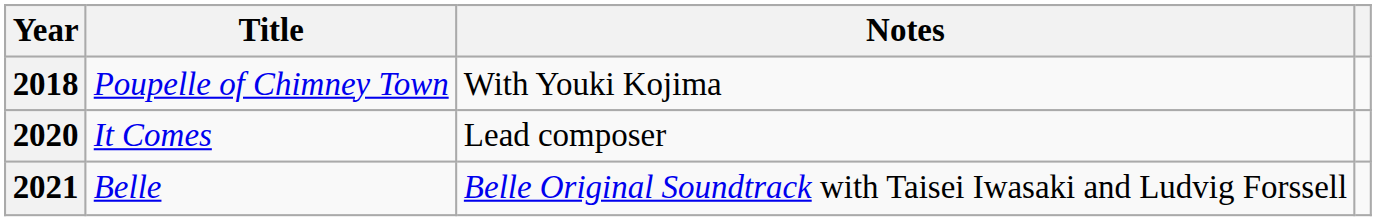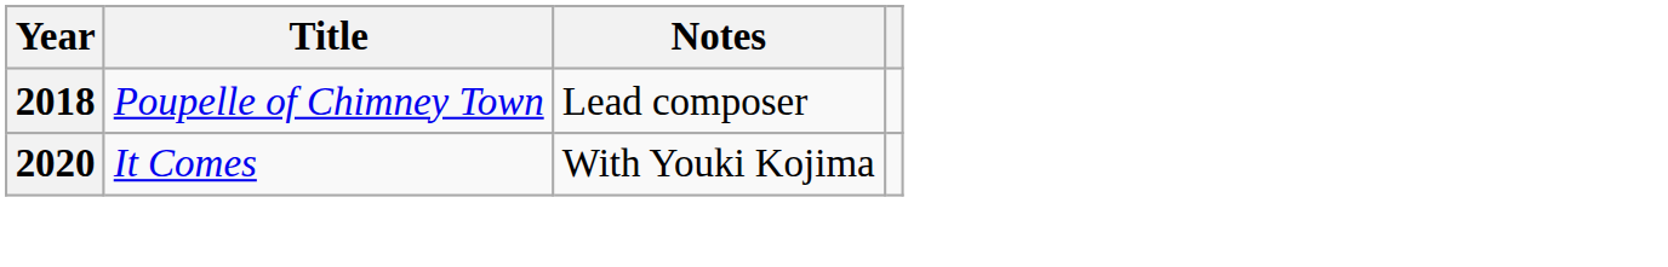2018 | Notes: With Youki Kojima -> Lead composer
2020 | Notes: Lead composer -> With Youki Kojima
- row: 2021 | Belle | Belle Original Soundtrack with Taisei Iwasaki and Ludvig Forssell
